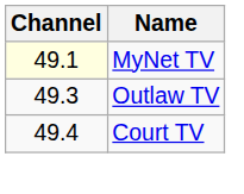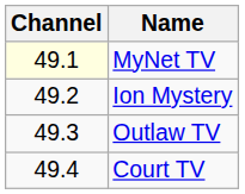+ row: 49.2 | Ion Mystery
